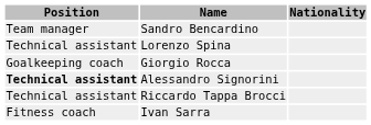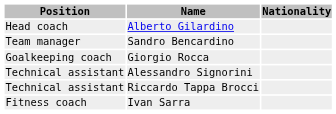+ row: Head coach | Alberto Gilardino
- row: Technical assistant | Lorenzo Spina
Alessandro Signorini | Position: bold -> normal
